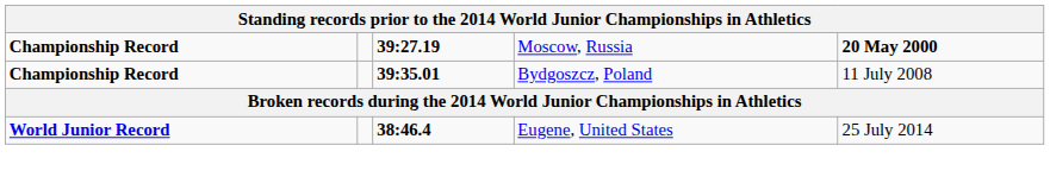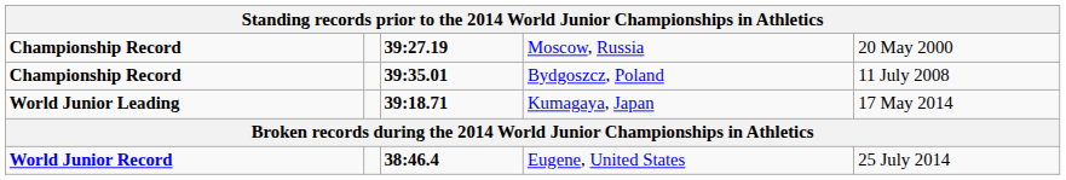Moscow, Russia | column 5: bold -> normal
+ row: World Junior Leading | 39:18.71 | Kumagaya, Japan | 17 May 2014
